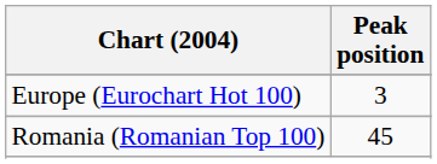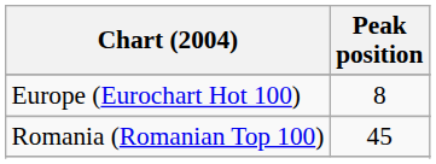Europe (Eurochart Hot 100) | Peak position: 3 -> 8
